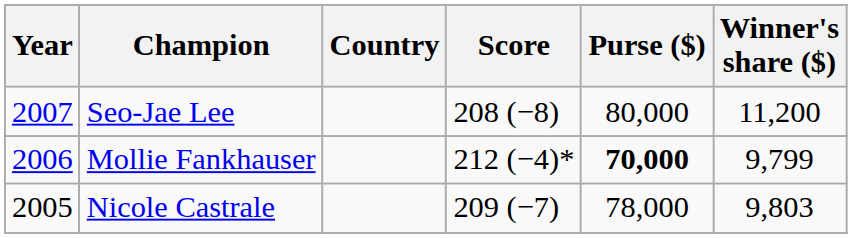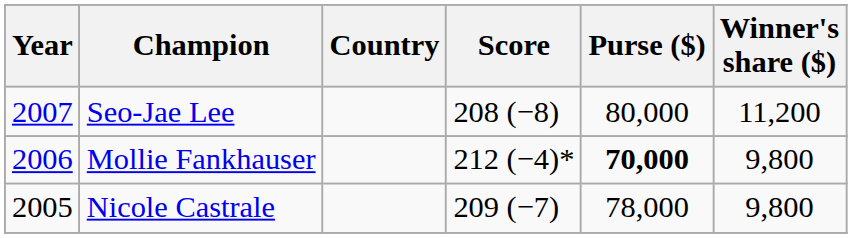Mollie Fankhauser | Winner's share ($): 9,799 -> 9,800
Nicole Castrale | Winner's share ($): 9,803 -> 9,800
